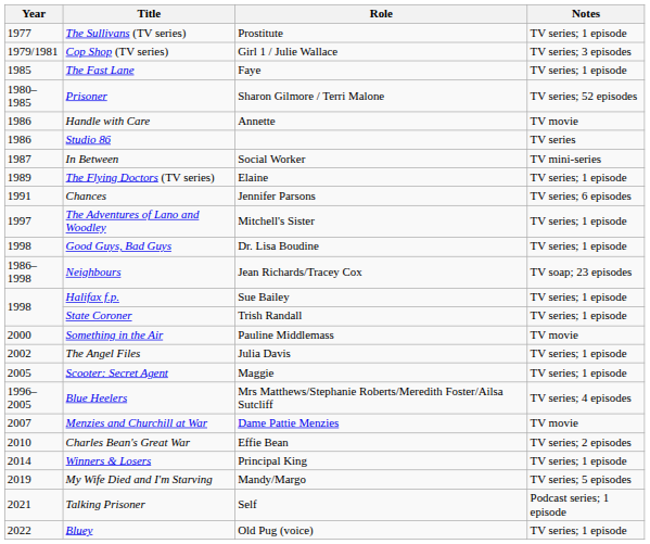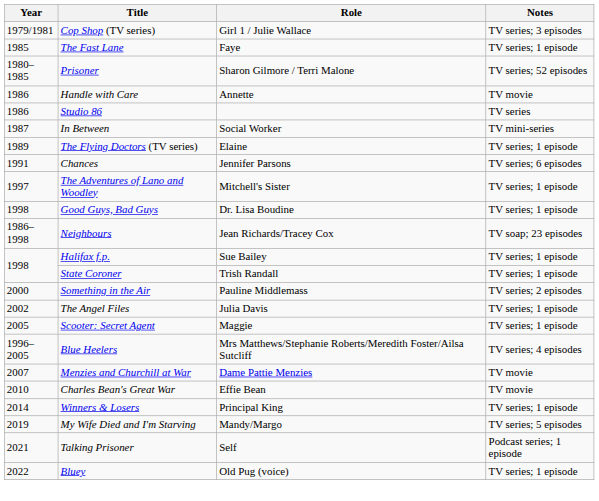- row: 1977 | The Sullivans (TV series) | Prostitute | TV series; 1 episode
Something in the Air | Notes: TV movie -> TV series; 2 episodes
Charles Bean's Great War | Notes: TV series; 2 episodes -> TV movie
